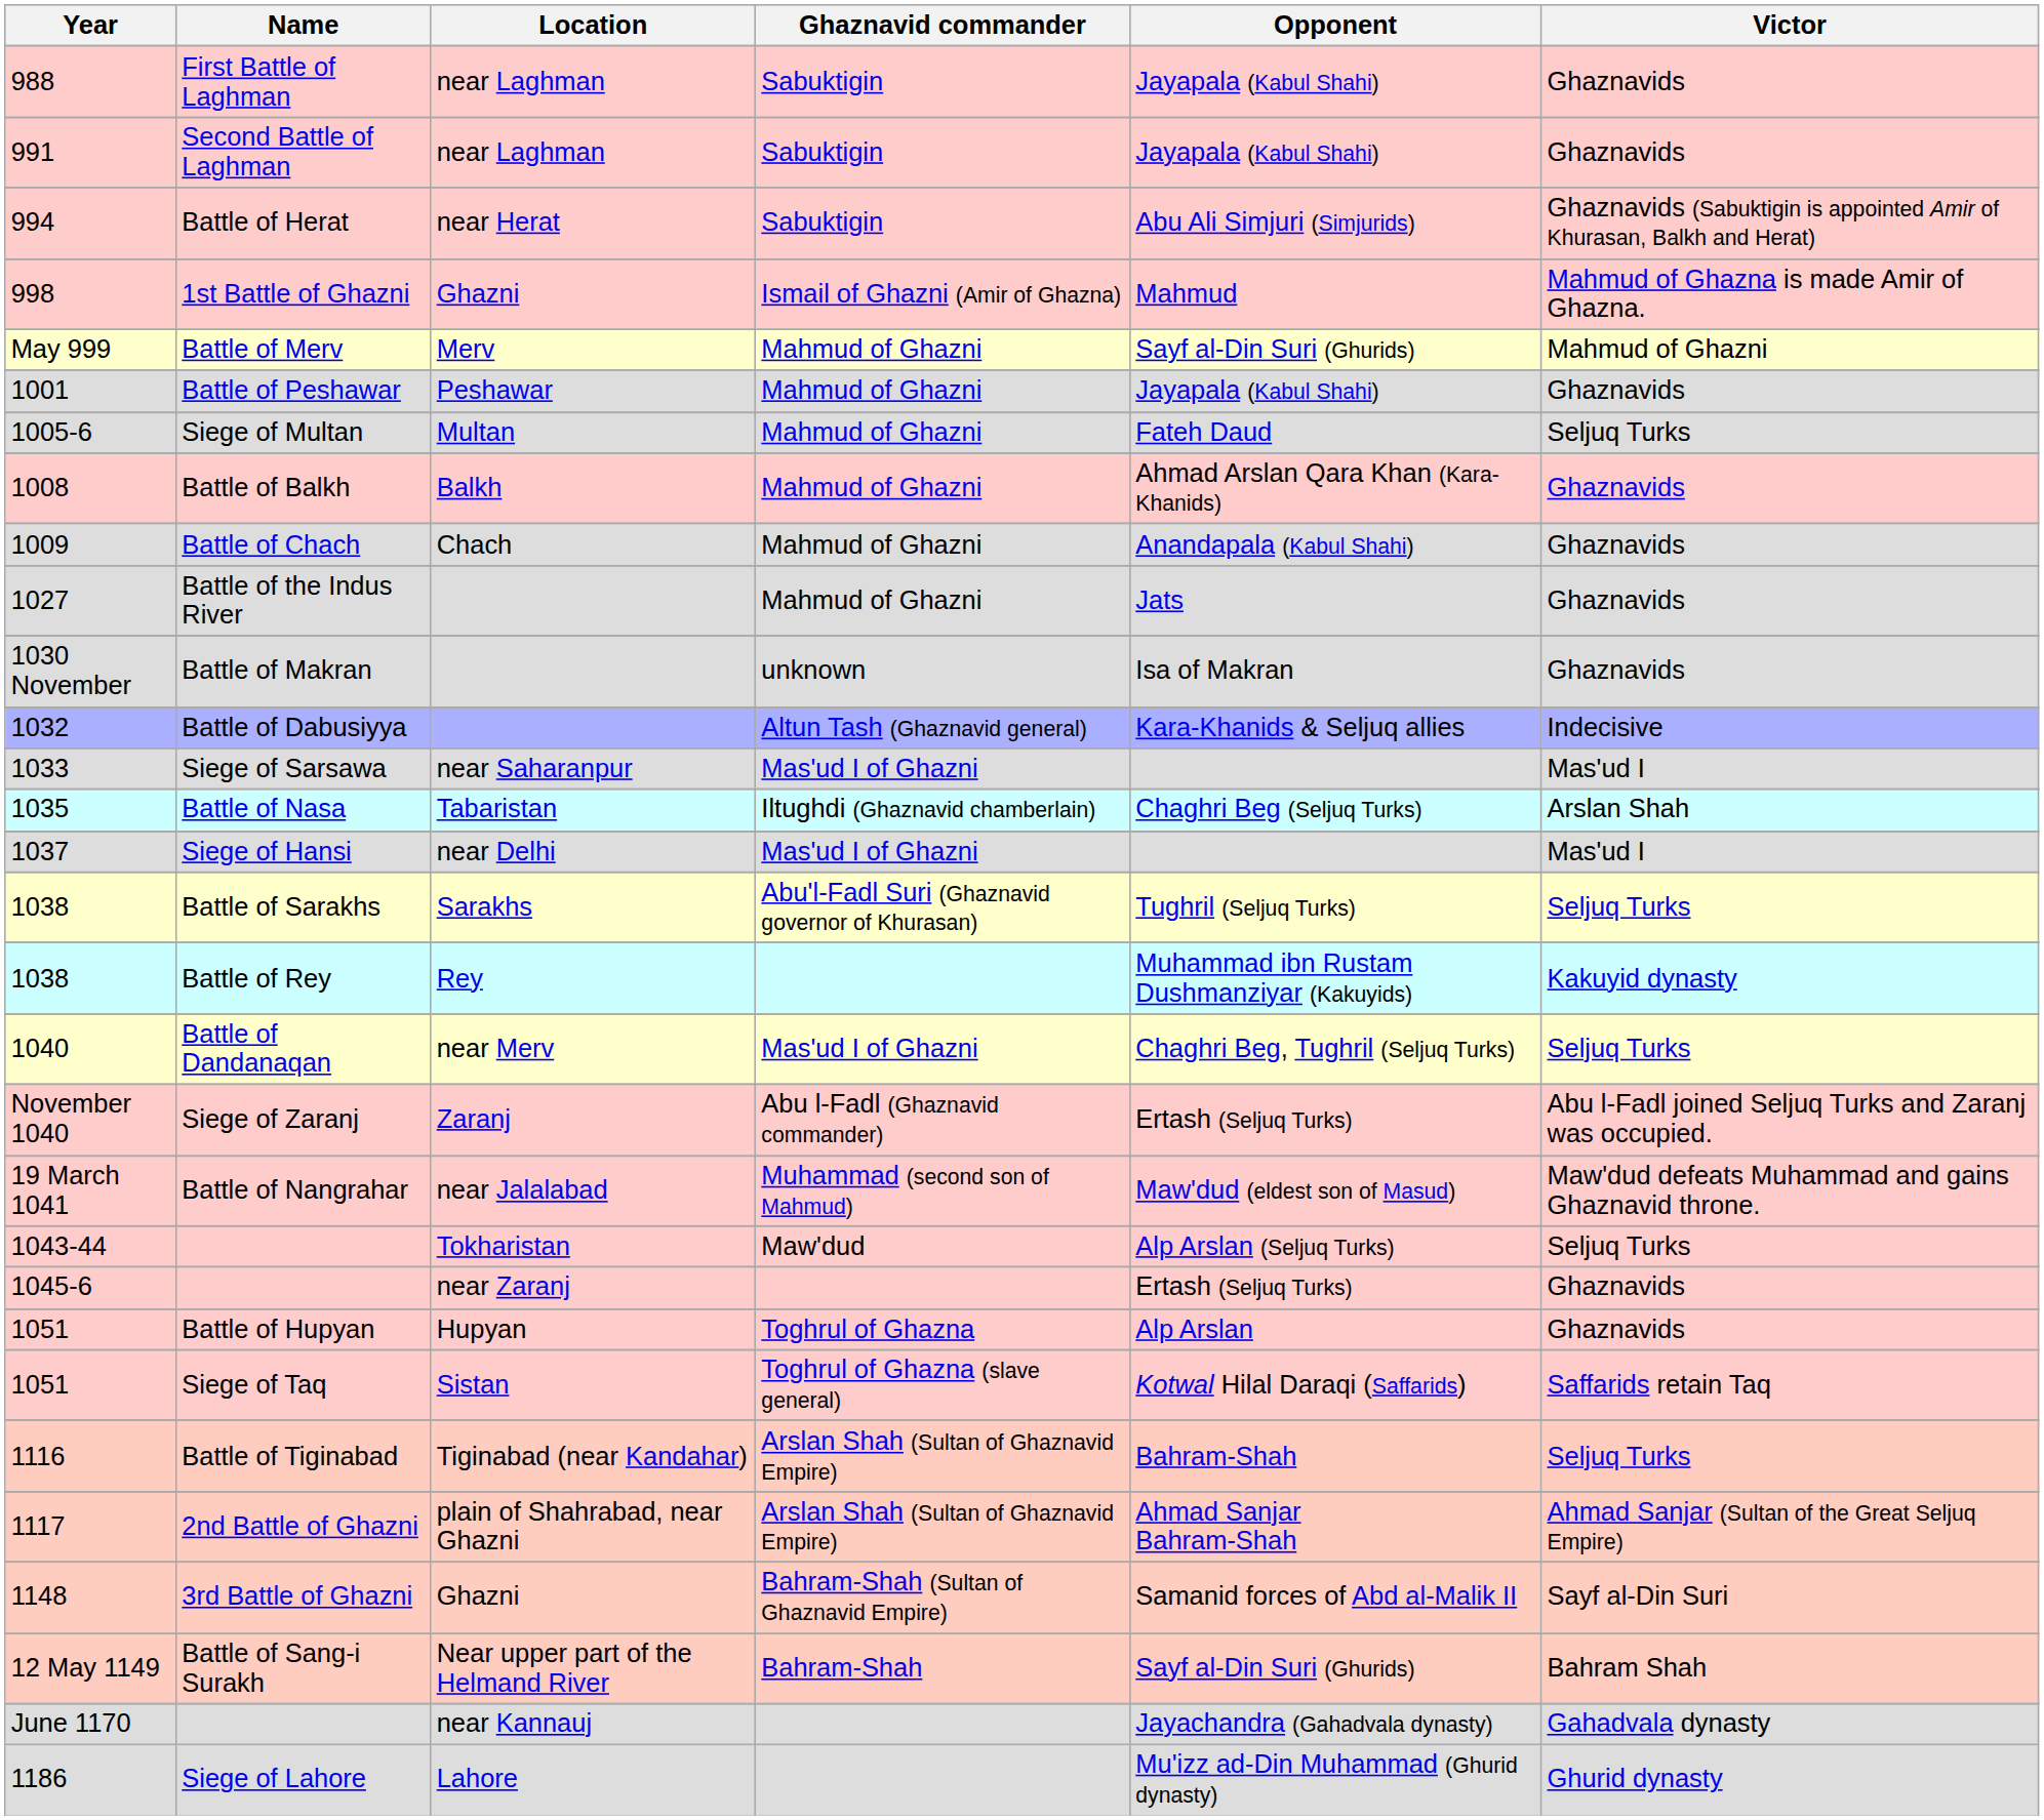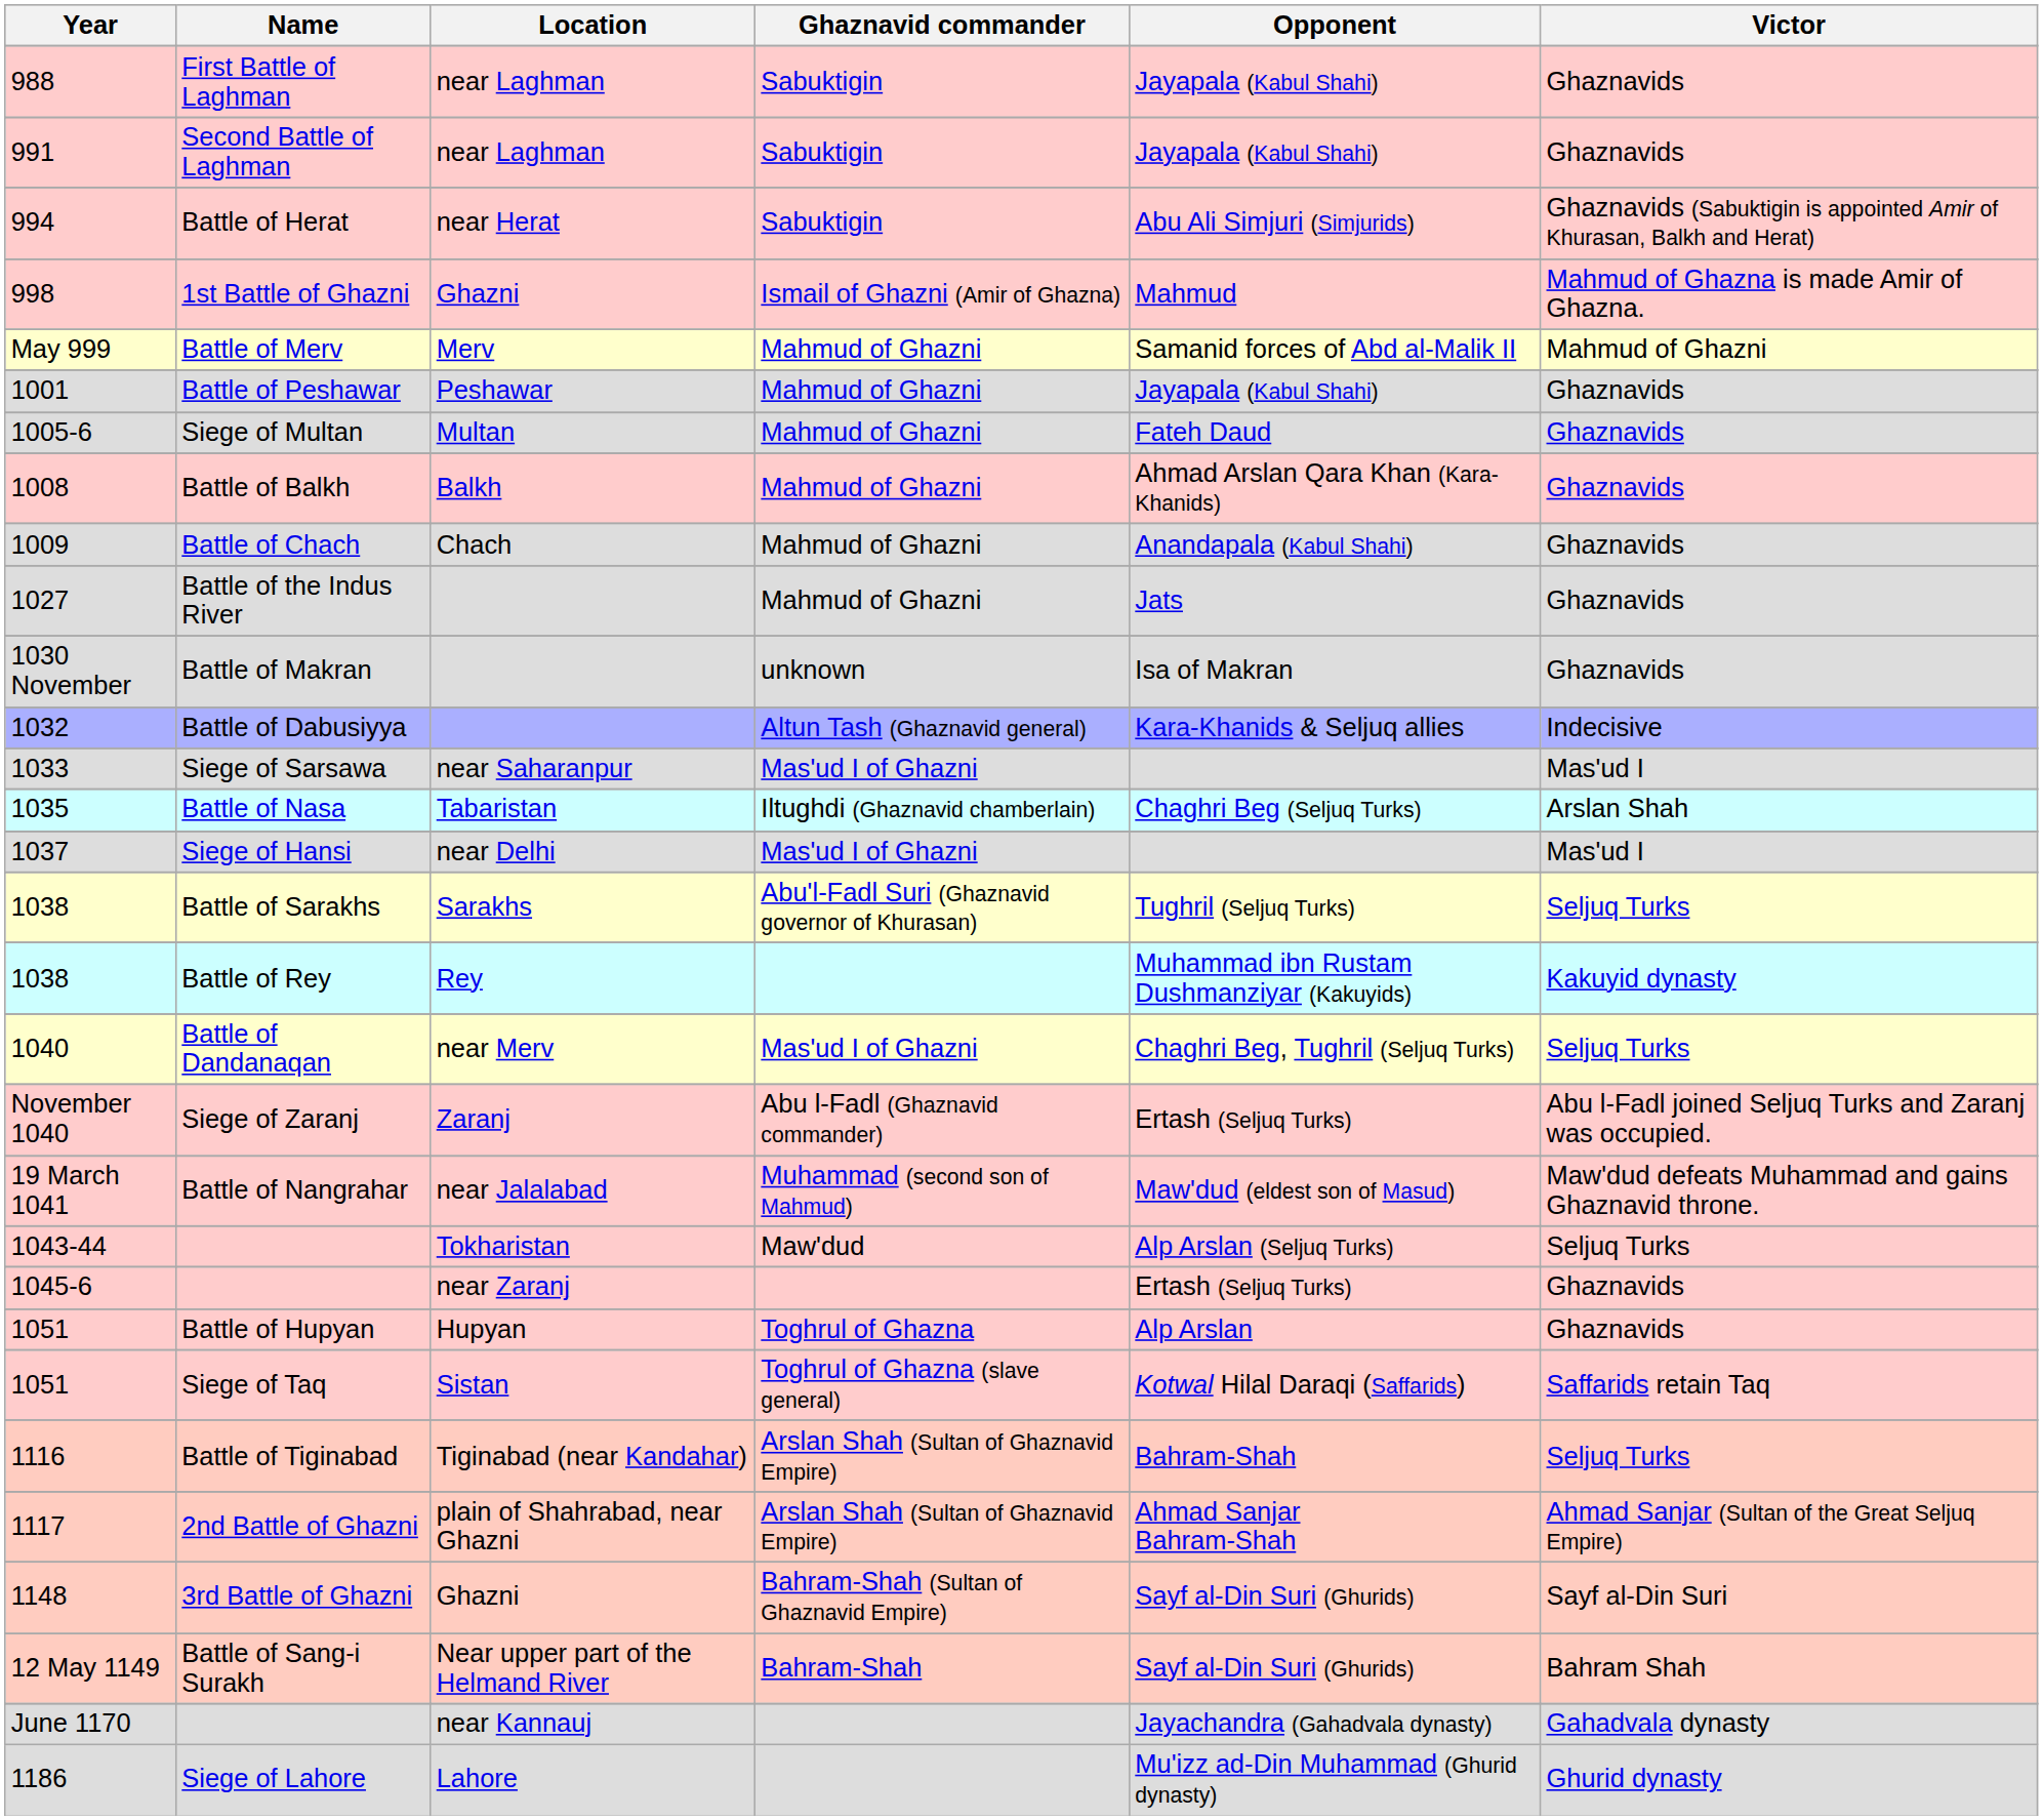Battle of Merv | Opponent: Sayf al-Din Suri (Ghurids) -> Samanid forces of Abd al-Malik II
Siege of Multan | Victor: Seljuq Turks -> Ghaznavids
3rd Battle of Ghazni | Opponent: Samanid forces of Abd al-Malik II -> Sayf al-Din Suri (Ghurids)
